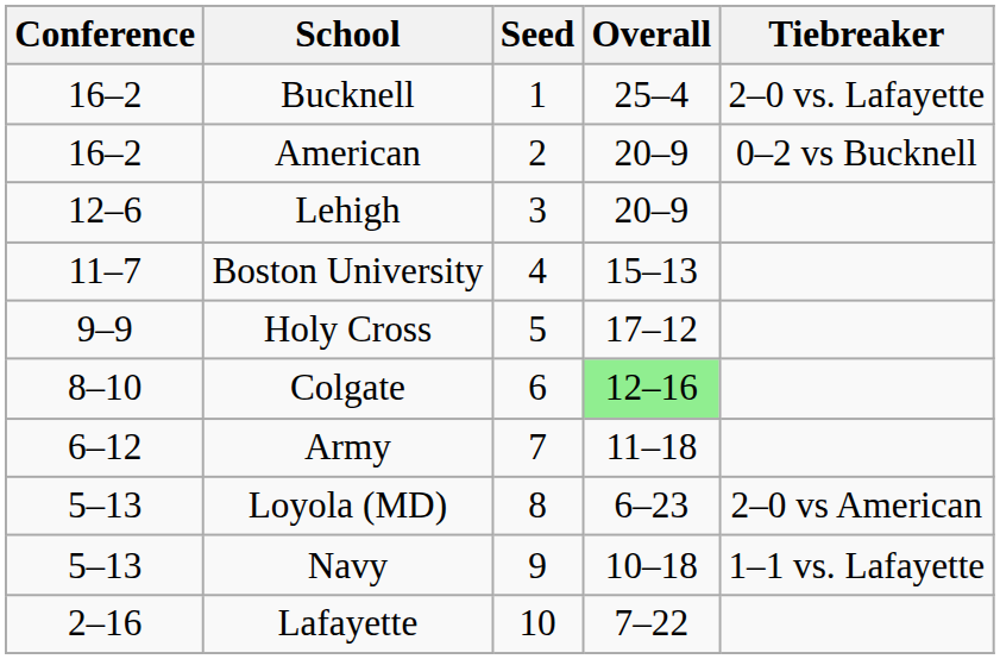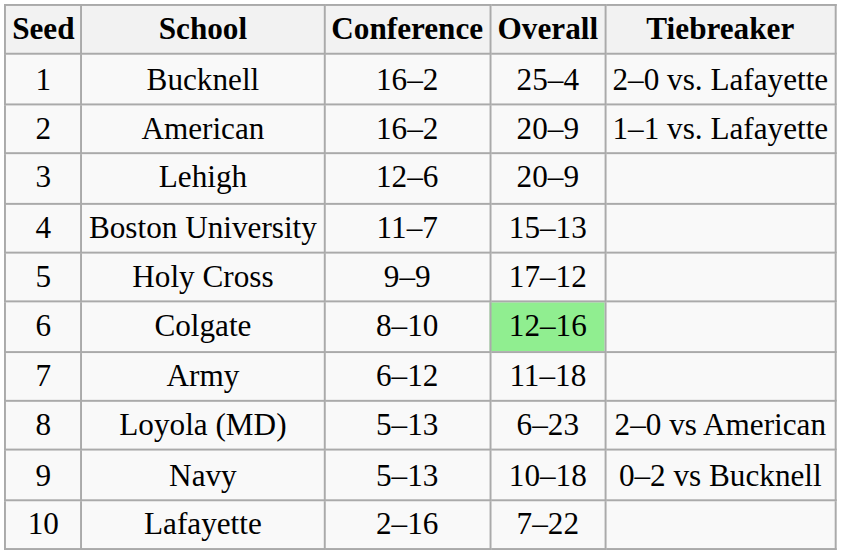columns swapped: Seed <-> Conference
American | Tiebreaker: 0–2 vs Bucknell -> 1–1 vs. Lafayette
Navy | Tiebreaker: 1–1 vs. Lafayette -> 0–2 vs Bucknell
